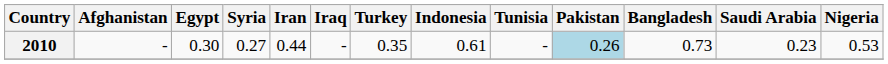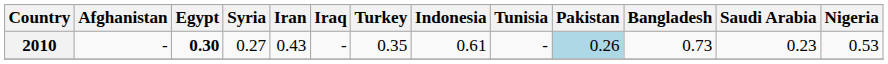2010 | Egypt: normal -> bold
2010 | Iran: 0.44 -> 0.43
